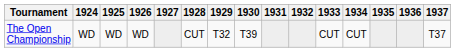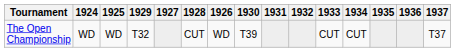columns swapped: 1926 <-> 1929
